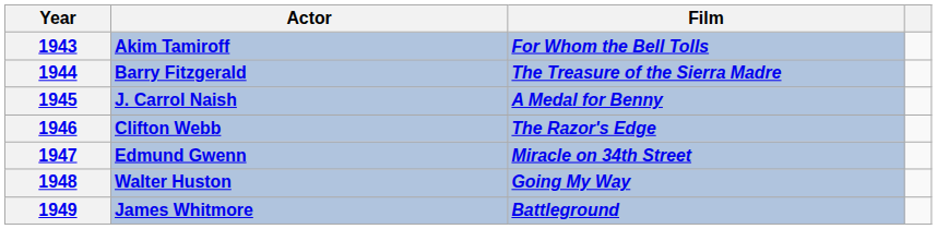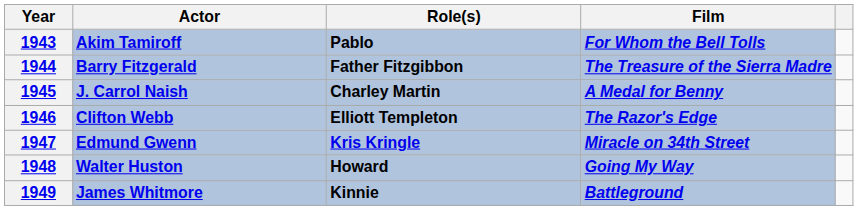+ column: Role(s) | Pablo | Father Fitzgibbon | Charley Martin | Elliott Templeton | Kris Kringle | Howard | Kinnie
